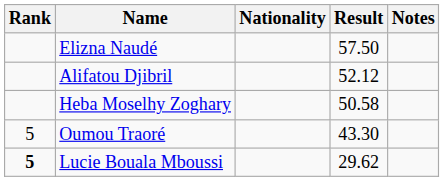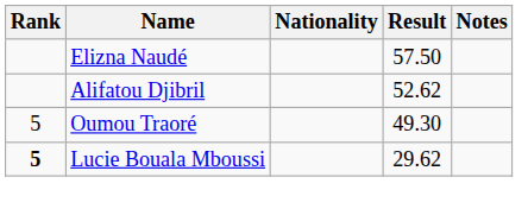Alifatou Djibril | Result: 52.12 -> 52.62
- row: Heba Moselhy Zoghary | 50.58
Oumou Traoré | Result: 43.30 -> 49.30
